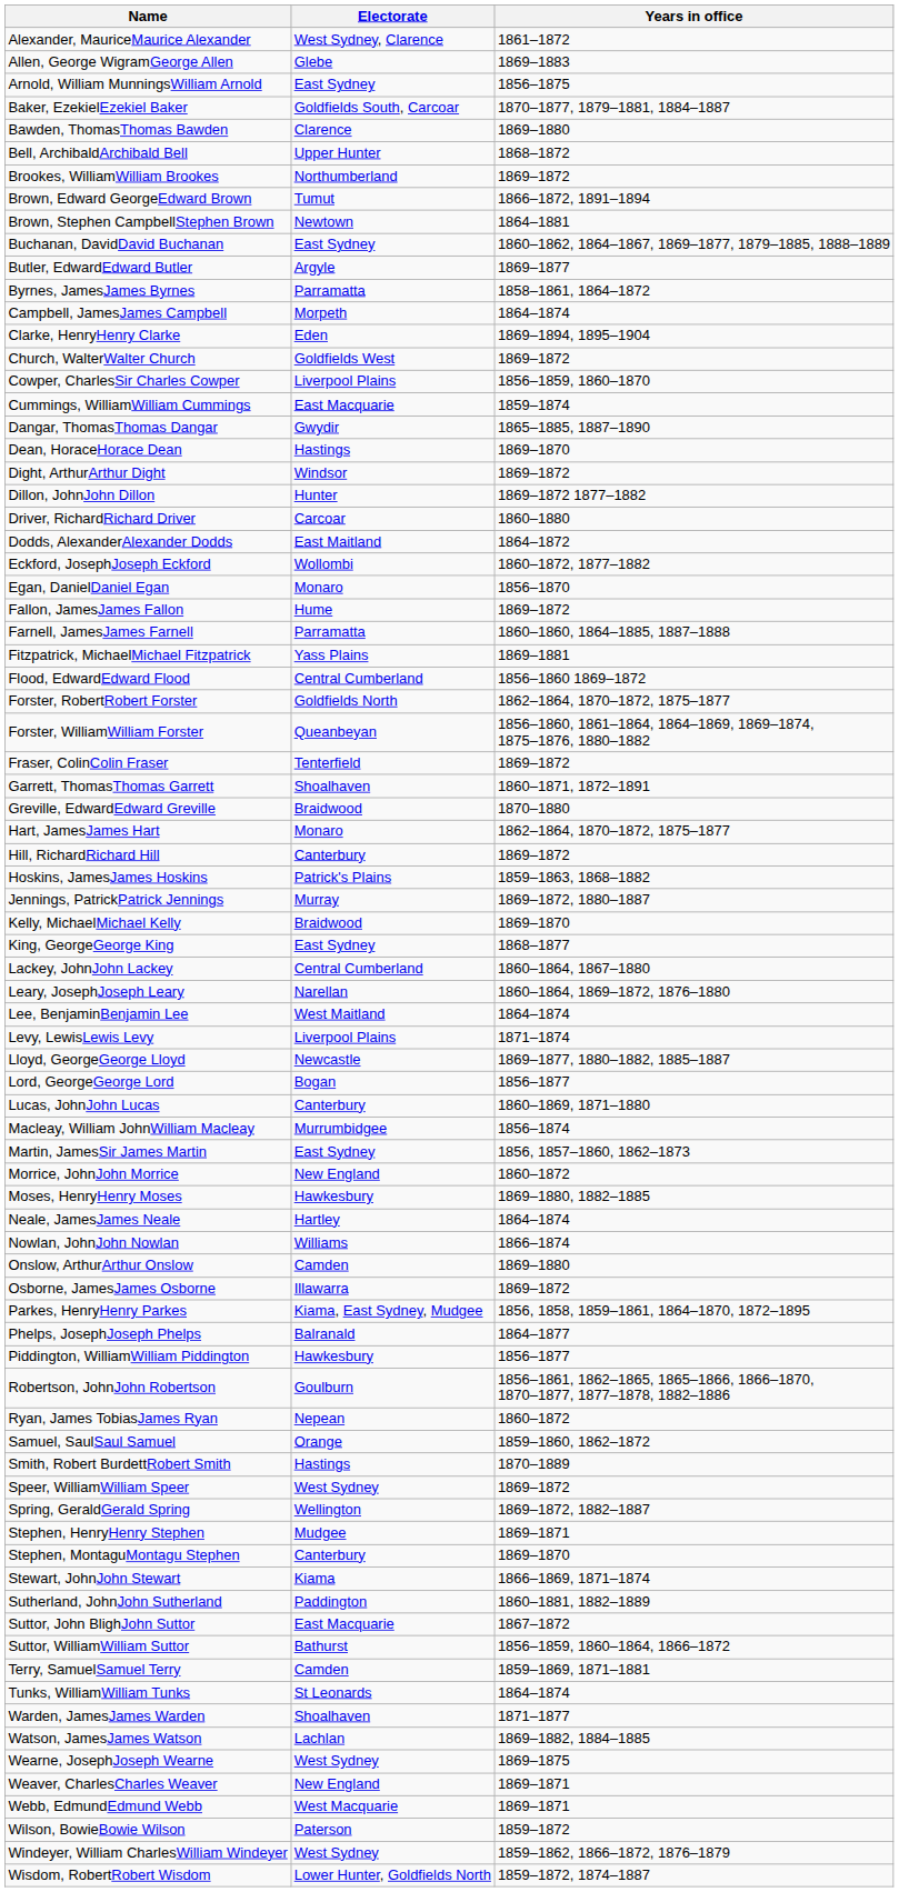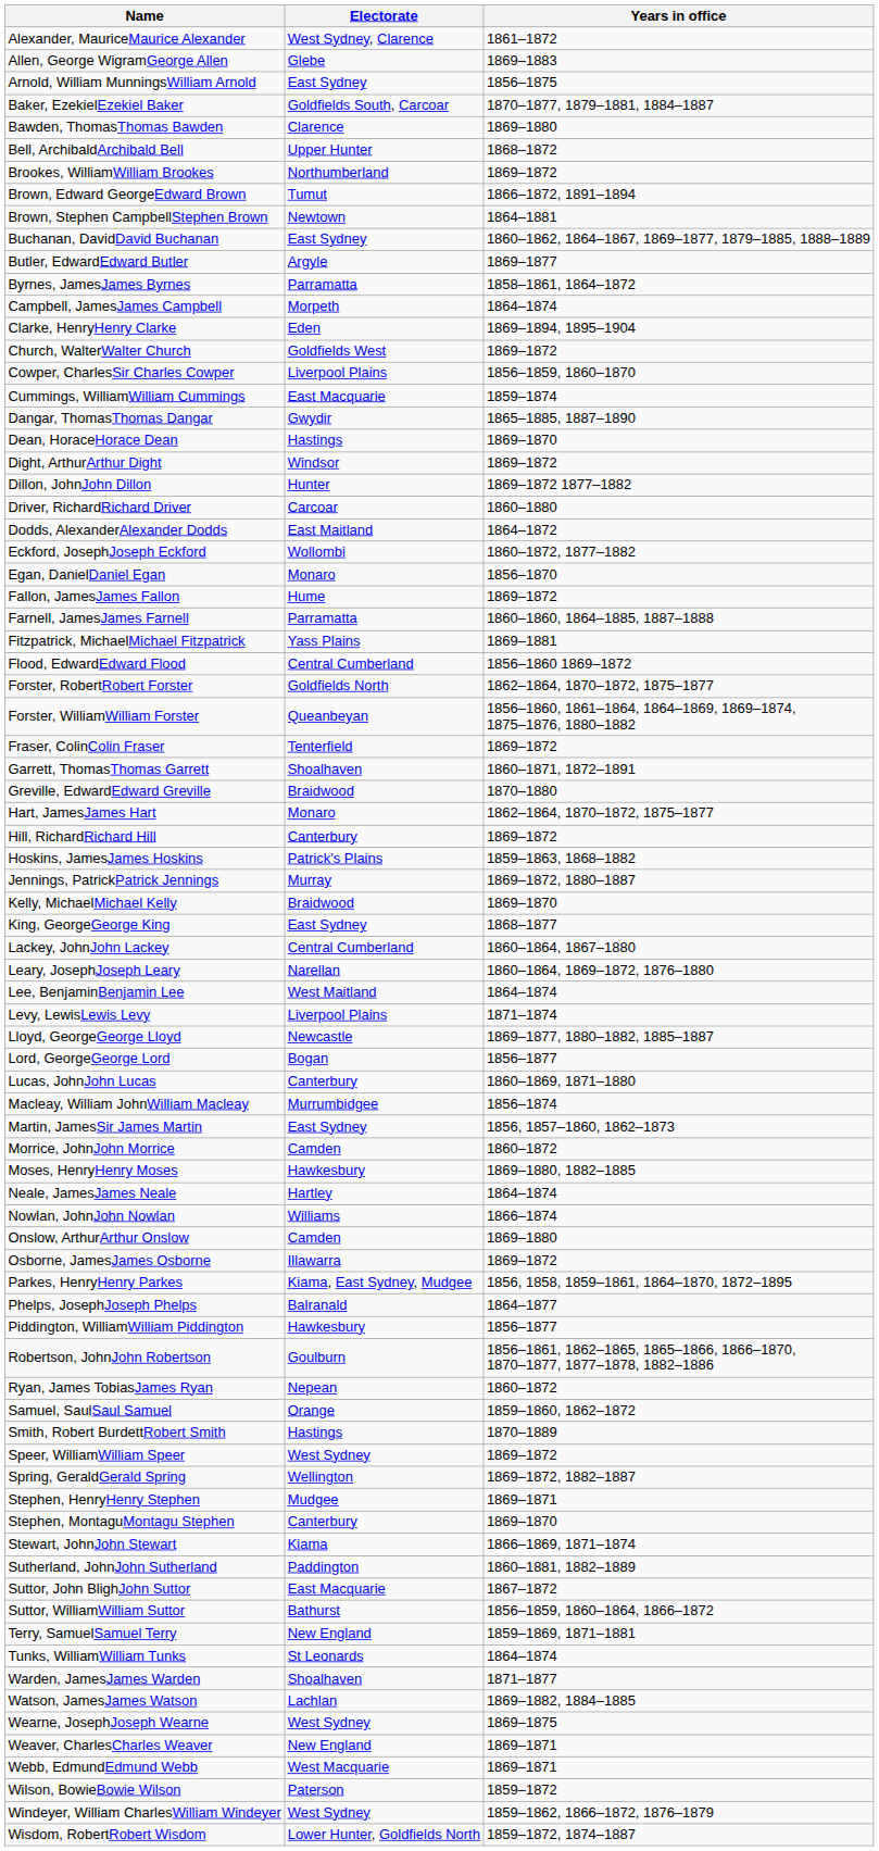Morrice, JohnJohn Morrice | Electorate: New England -> Camden
Terry, SamuelSamuel Terry | Electorate: Camden -> New England
